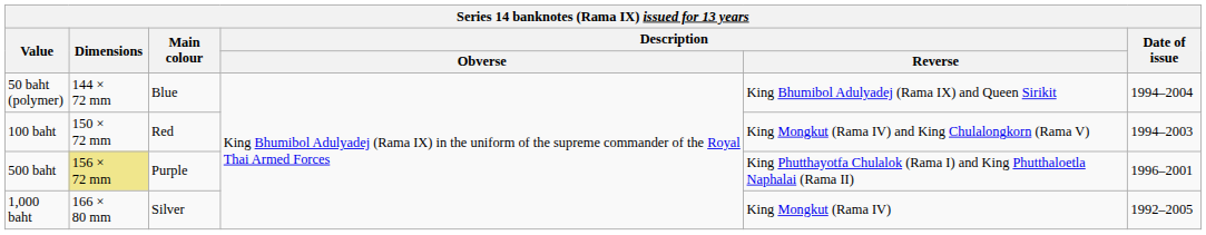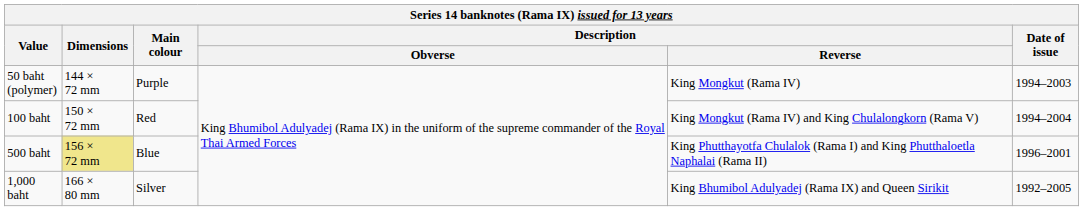50 baht (polymer) | Main colour: Blue -> Purple
50 baht (polymer) | Description / Reverse: King Bhumibol Adulyadej (Rama IX) and Queen Sirikit -> King Mongkut (Rama IV)
50 baht (polymer) | Date of issue: 1994–2004 -> 1994–2003
100 baht | Date of issue: 1994–2003 -> 1994–2004
500 baht | Main colour: Purple -> Blue
1,000 baht | Description / Reverse: King Mongkut (Rama IV) -> King Bhumibol Adulyadej (Rama IX) and Queen Sirikit
